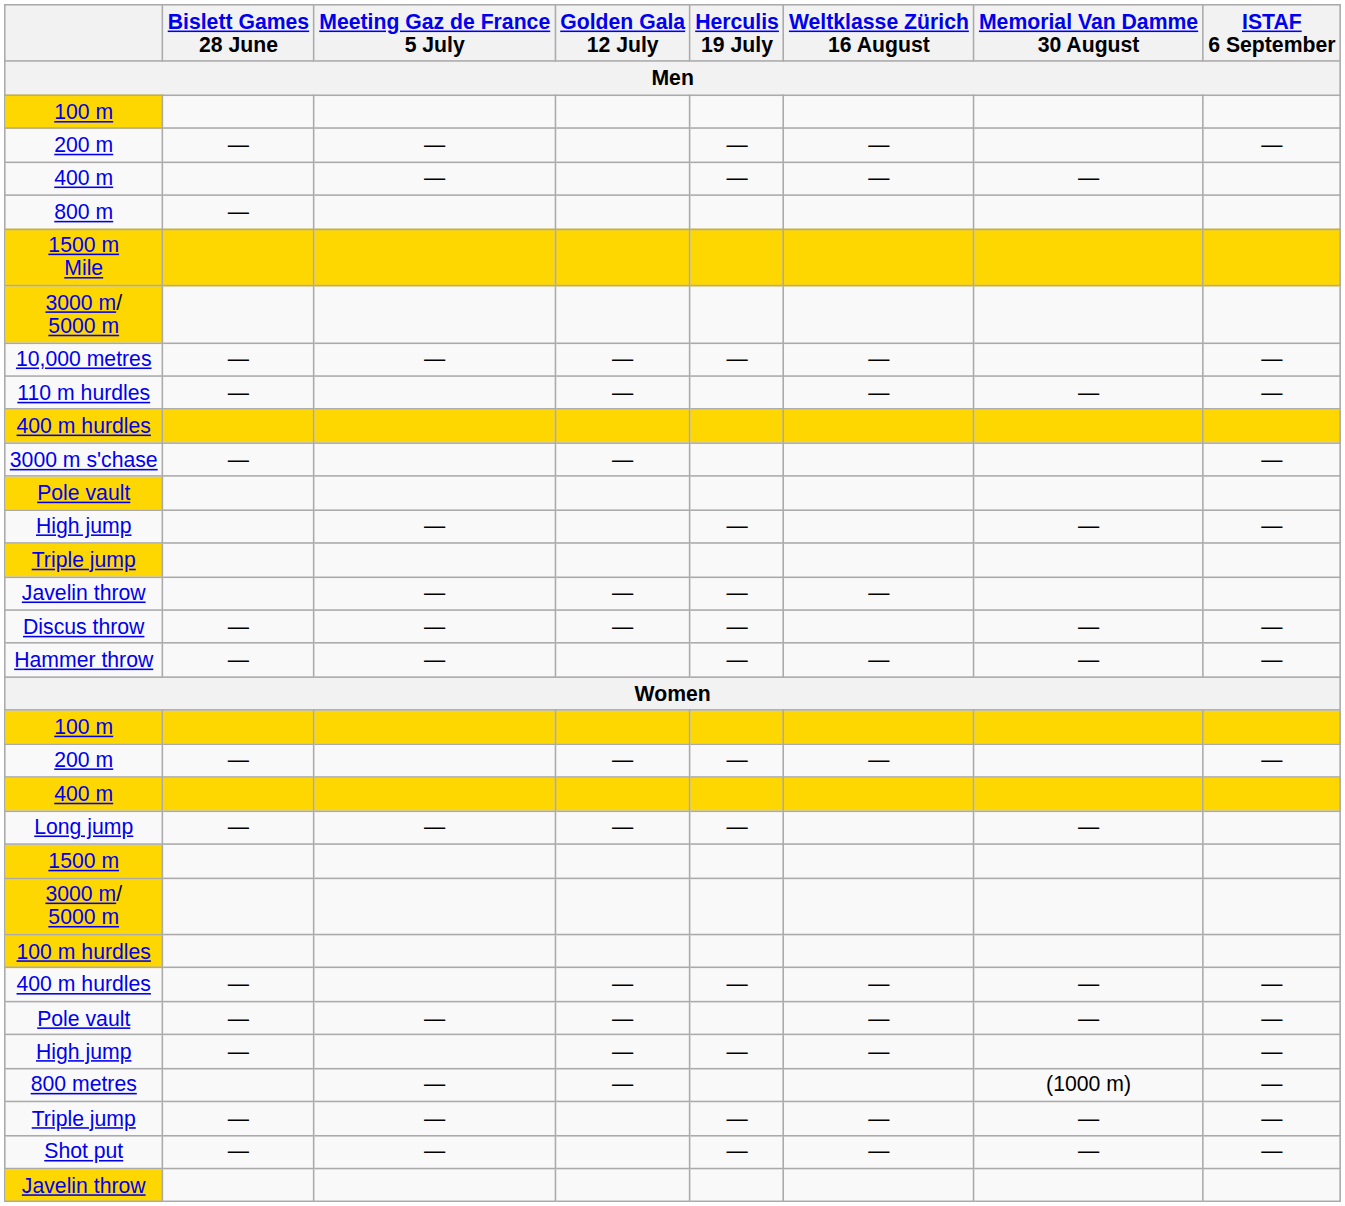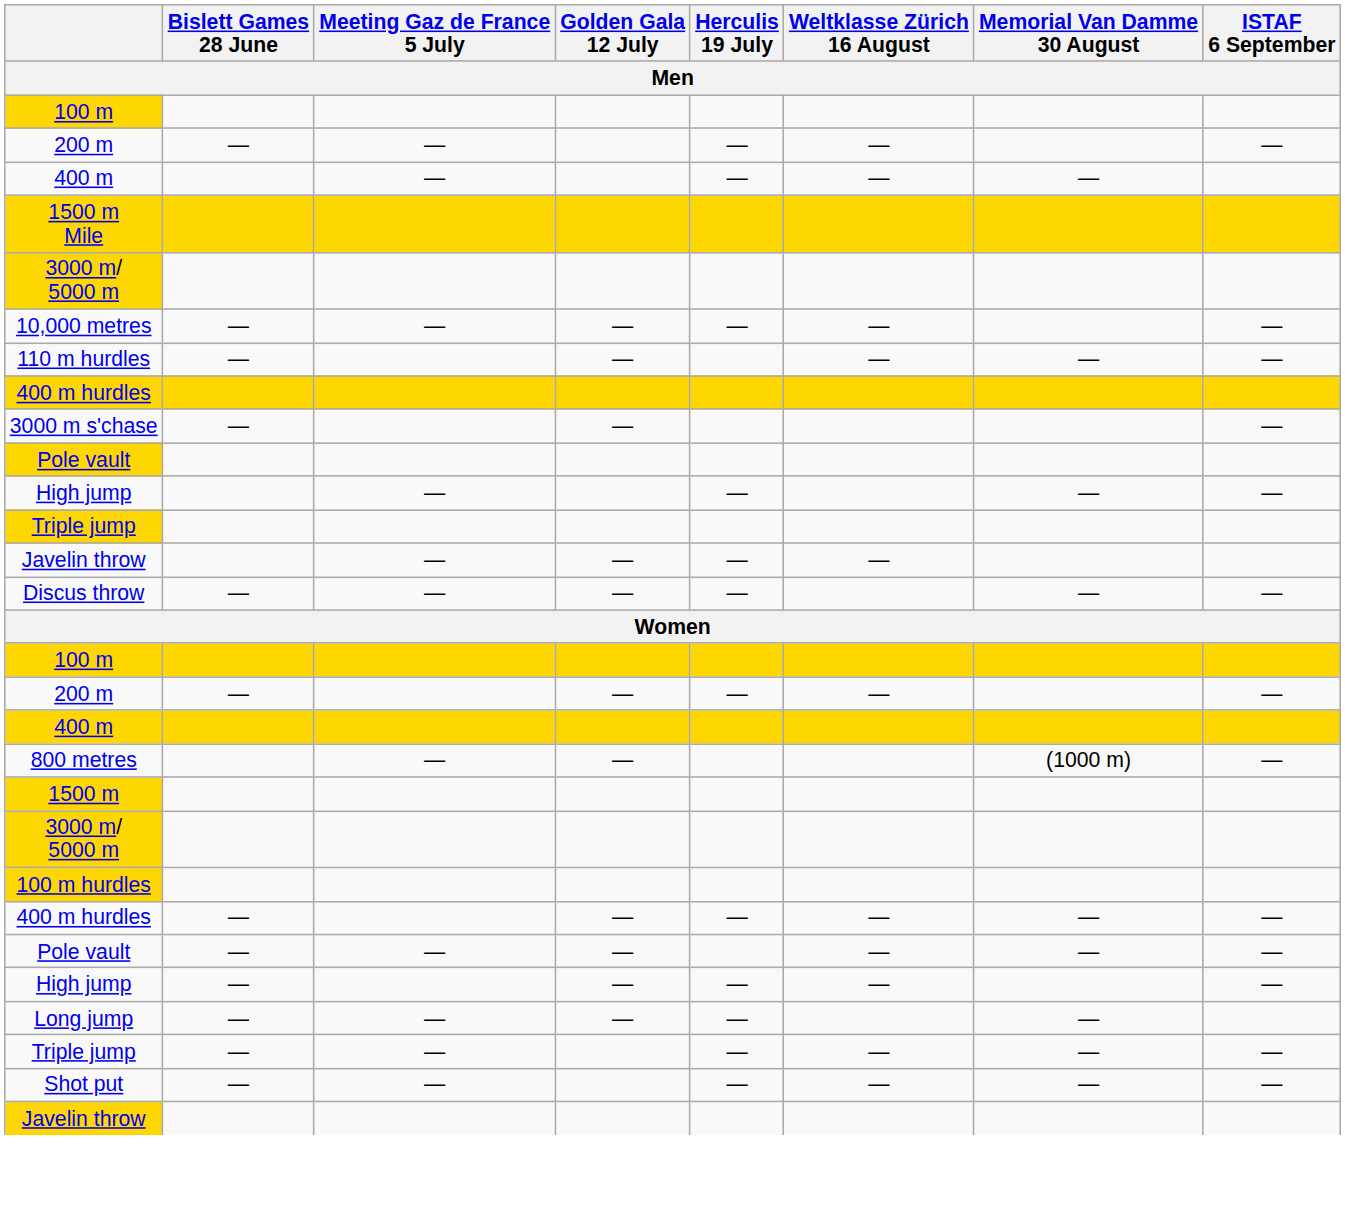- row: 800 m | —
- row: Hammer throw | — | — | — | — | — | —
rows swapped: 800 metres <-> Long jump
